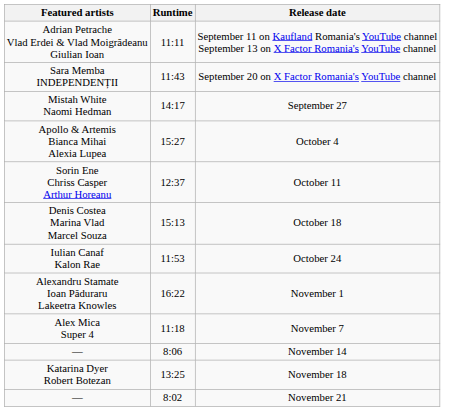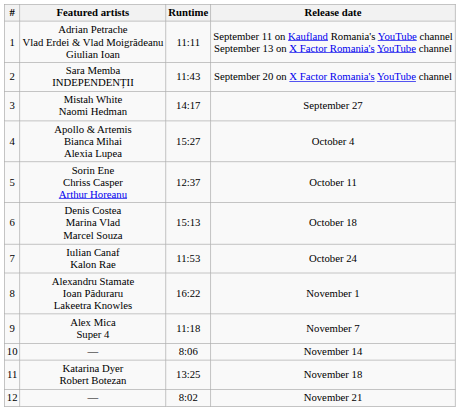+ column: # | 1 | 2 | 3 | 4 | 5 | 6 | 7 | 8 | 9 | 10 | 11 | 12
